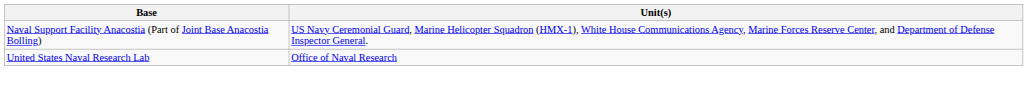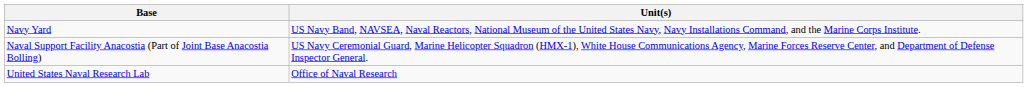+ row: Navy Yard | US Navy Band, NAVSEA, Naval Reactors, National Museum of the United States Navy, Navy Installations Command, and the Marine Corps Institute.
